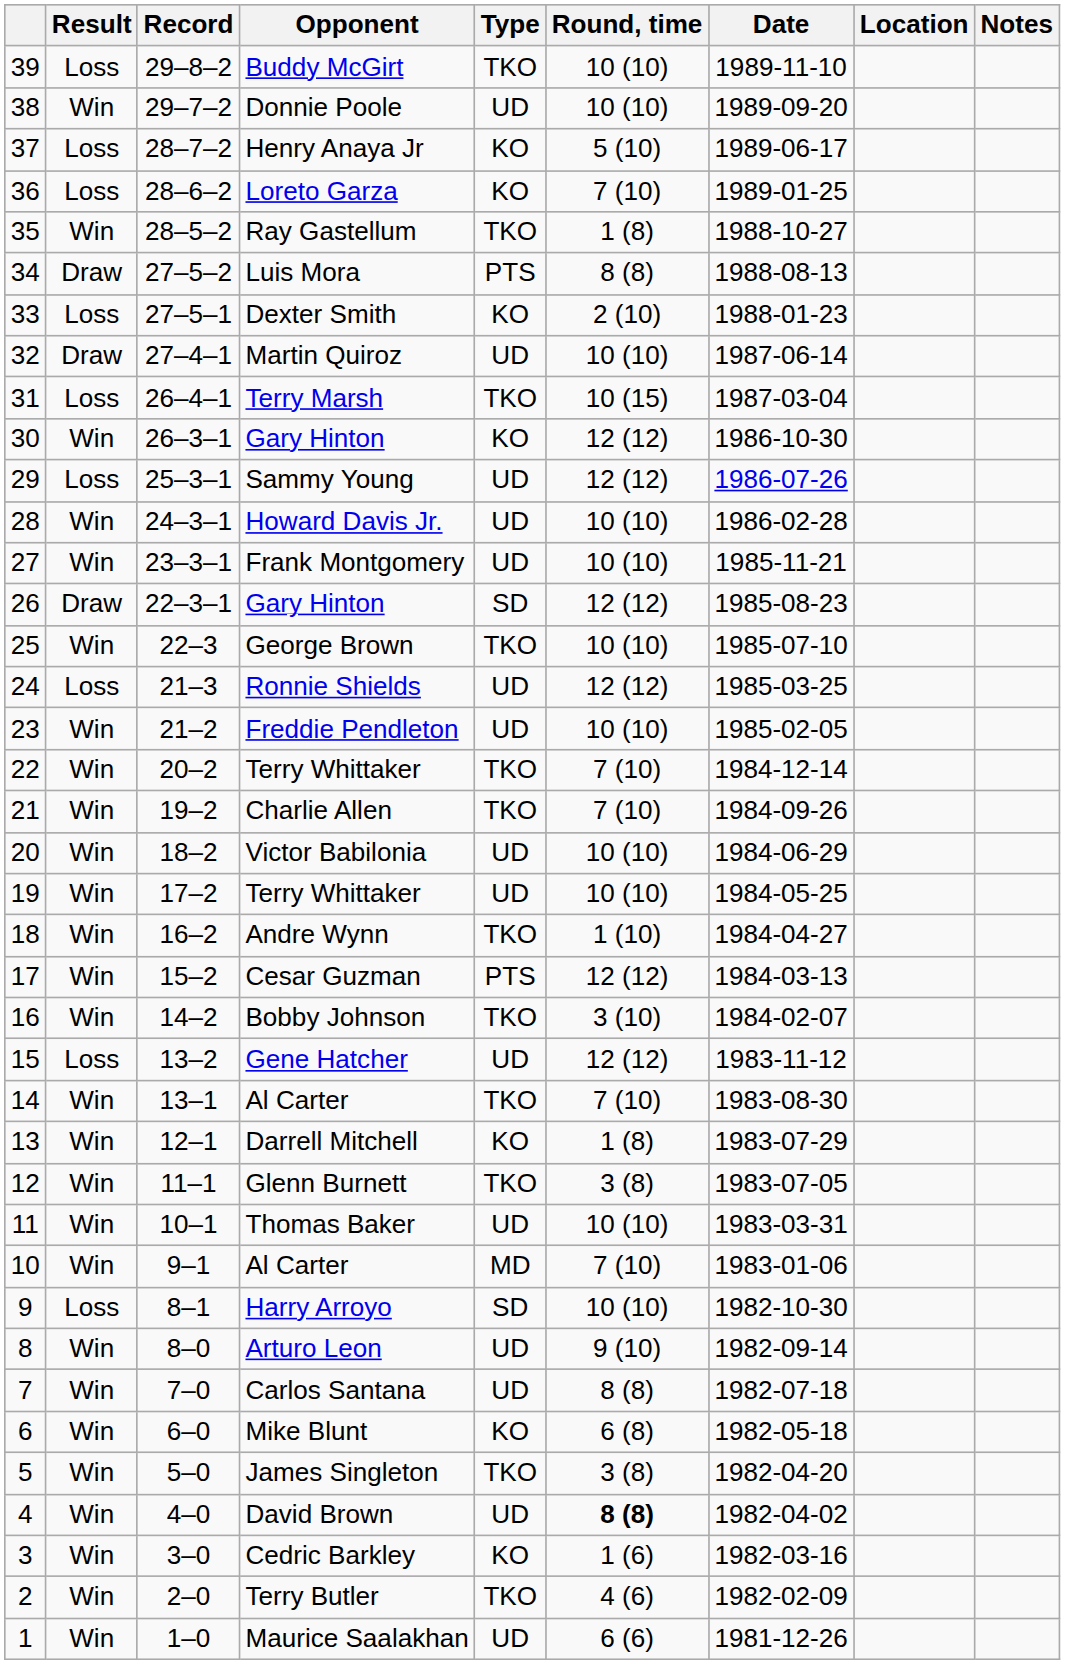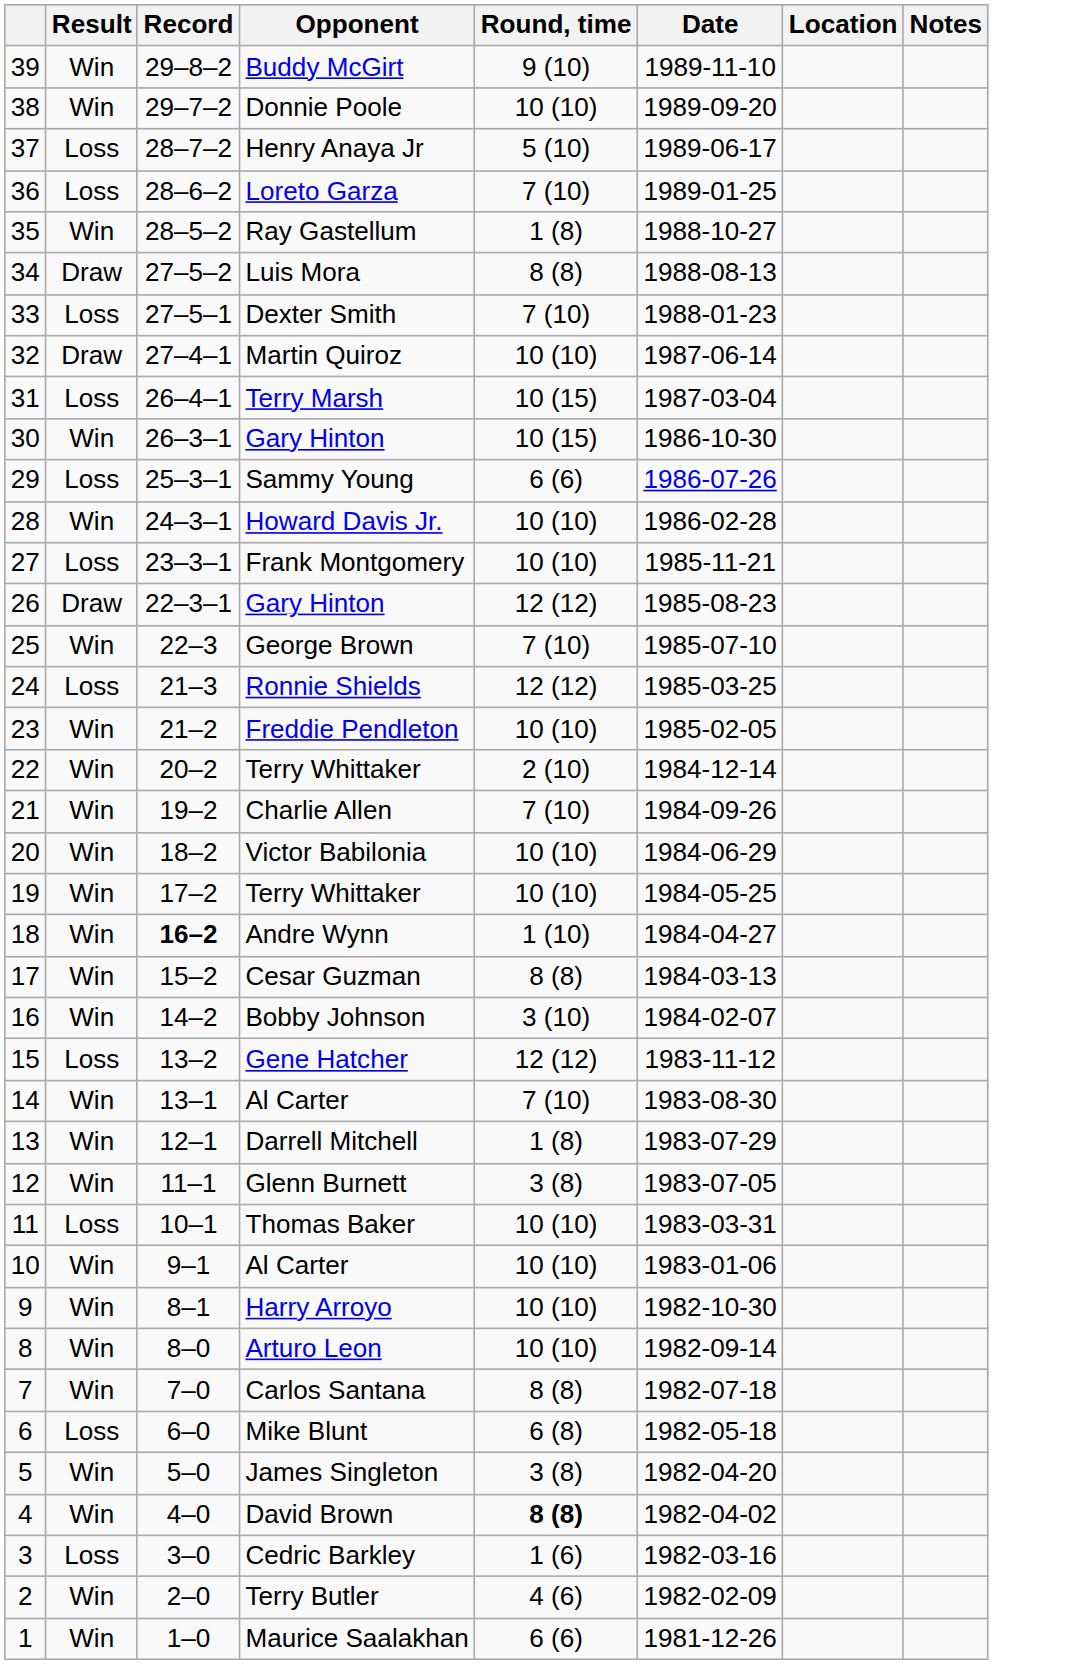- column: Type | TKO | UD | KO | KO | TKO | PTS | KO | UD | TKO | KO | UD | UD | UD | SD | TKO | UD | UD | TKO | TKO | UD | UD | TKO | PTS | TKO | UD | TKO | KO | TKO | UD | MD | SD | UD | UD | KO | TKO | UD | KO | TKO | UD
Buddy McGirt | Result: Loss -> Win
Buddy McGirt | Round, time: 10 (10) -> 9 (10)
Dexter Smith | Round, time: 2 (10) -> 7 (10)
30 / Gary Hinton | Round, time: 12 (12) -> 10 (15)
Sammy Young | Round, time: 12 (12) -> 6 (6)
Frank Montgomery | Result: Win -> Loss
George Brown | Round, time: 10 (10) -> 7 (10)
22 / Terry Whittaker | Round, time: 7 (10) -> 2 (10)
Andre Wynn | Record: normal -> bold
Cesar Guzman | Round, time: 12 (12) -> 8 (8)
Thomas Baker | Result: Win -> Loss
10 / Al Carter | Round, time: 7 (10) -> 10 (10)
Harry Arroyo | Result: Loss -> Win
Arturo Leon | Round, time: 9 (10) -> 10 (10)
Mike Blunt | Result: Win -> Loss
Cedric Barkley | Result: Win -> Loss
